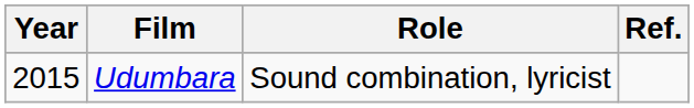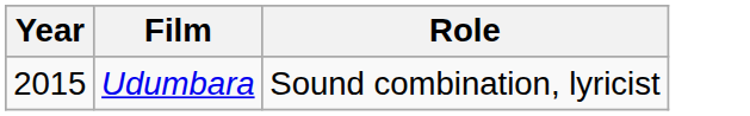- column: Ref.
